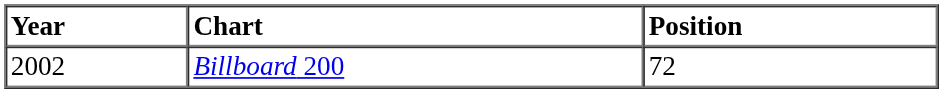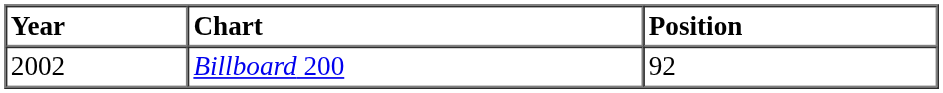Billboard 200 | Position: 72 -> 92
